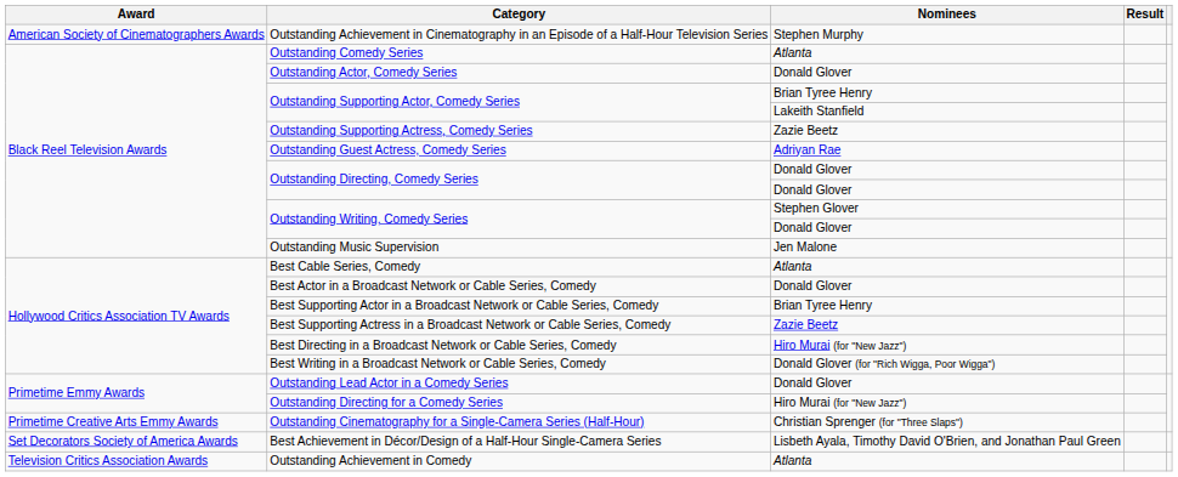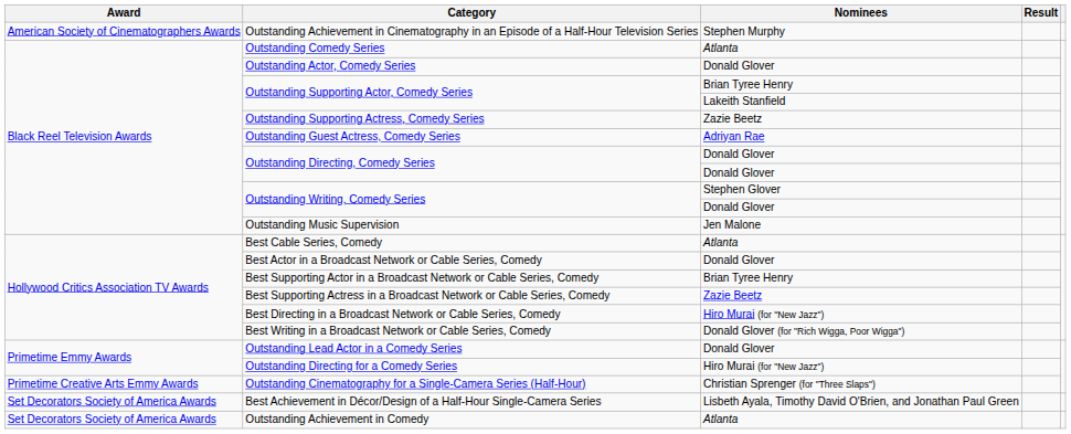Outstanding Achievement in Comedy | Award: Television Critics Association Awards -> Set Decorators Society of America Awards
